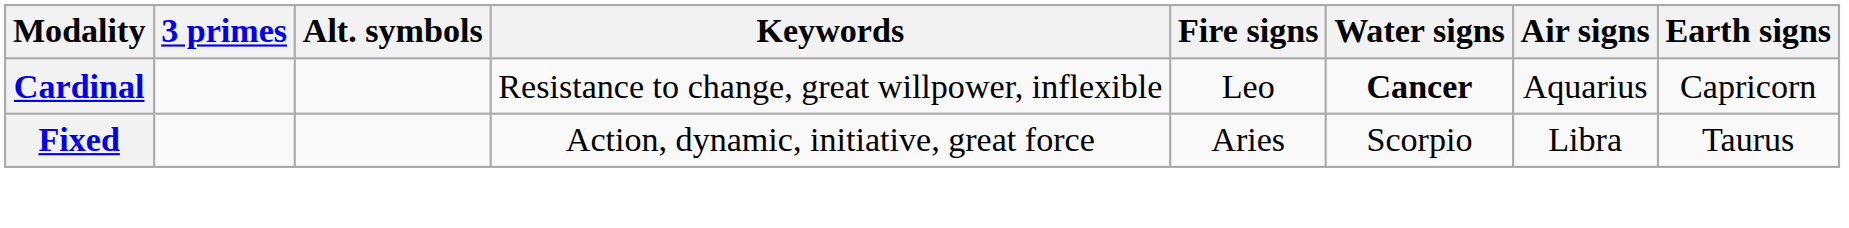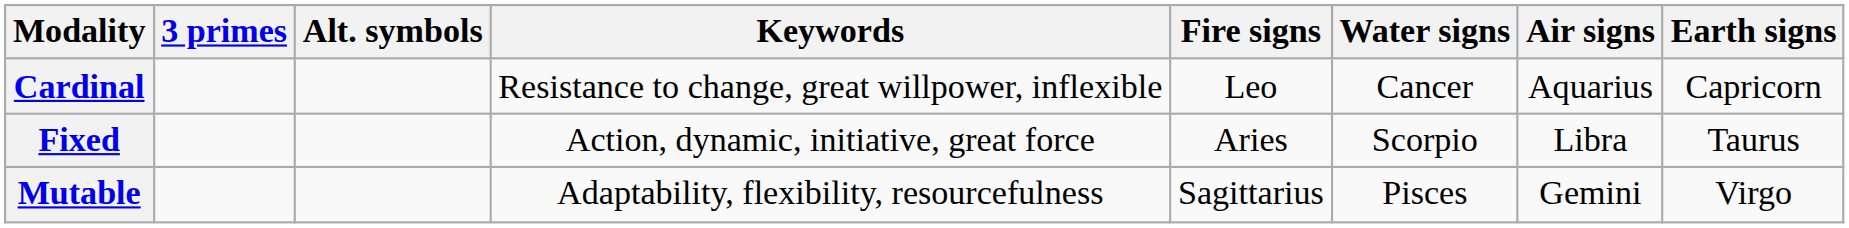Cardinal | Water signs: bold -> normal
+ row: Mutable | Adaptability, flexibility, resourcefulness | Sagittarius | Pisces | Gemini | Virgo
